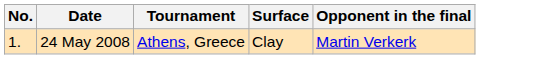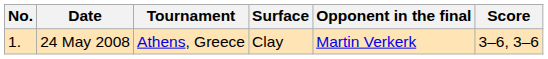+ column: Score | 3–6, 3–6
